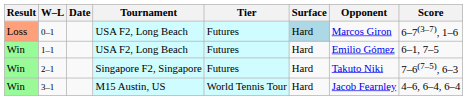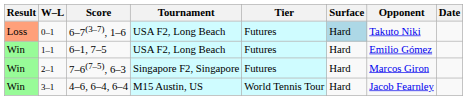columns swapped: Date <-> Score
0–1 | Opponent: Marcos Giron -> Takuto Niki
2–1 | Opponent: Takuto Niki -> Marcos Giron
